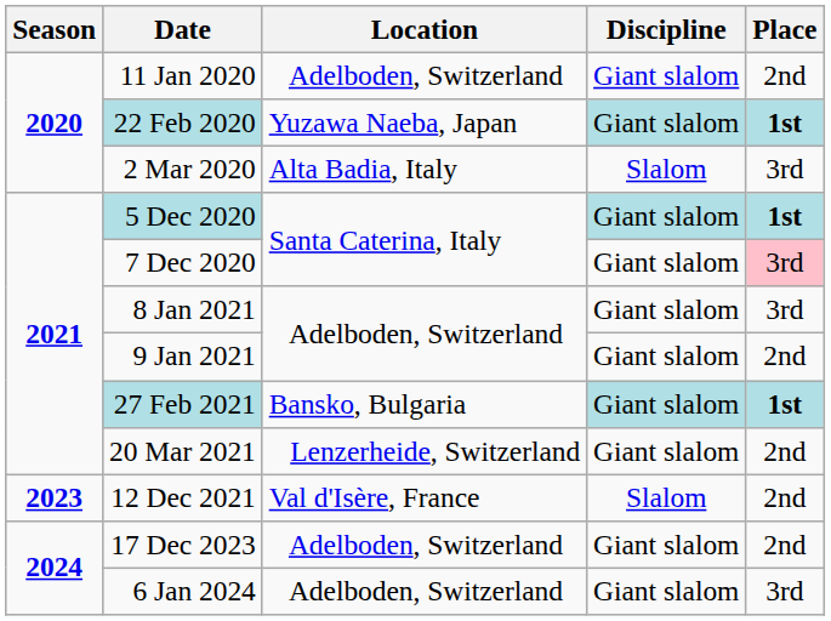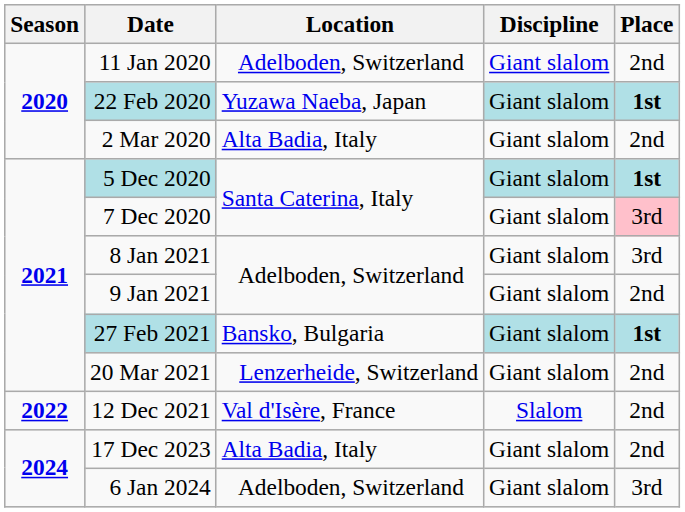2 Mar 2020 | Discipline: Slalom -> Giant slalom
2 Mar 2020 | Place: 3rd -> 2nd
12 Dec 2021 | Season: 2023 -> 2022
17 Dec 2023 | Location: Adelboden, Switzerland -> Alta Badia, Italy
